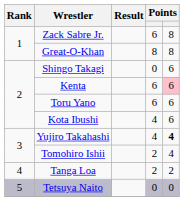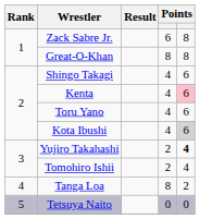Shingo Takagi | column 4: 0 -> 4
Kenta | column 4: 6 -> 4
Toru Yano | column 4: 6 -> 4
Kota Ibushi | column 5: no background -> lightgrey background
Yujiro Takahashi | column 4: 4 -> 2
Tanga Loa | column 4: 2 -> 8
